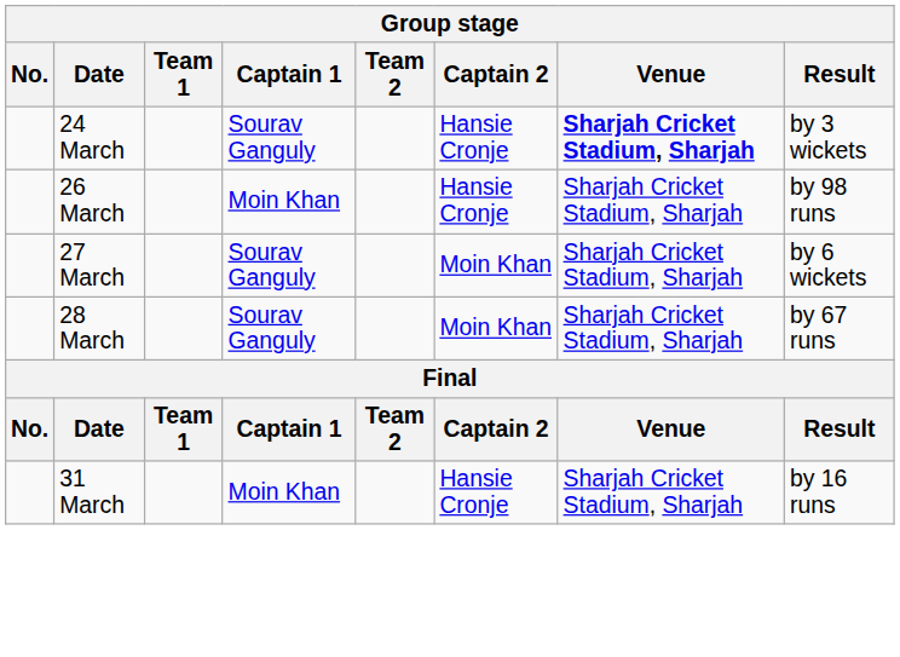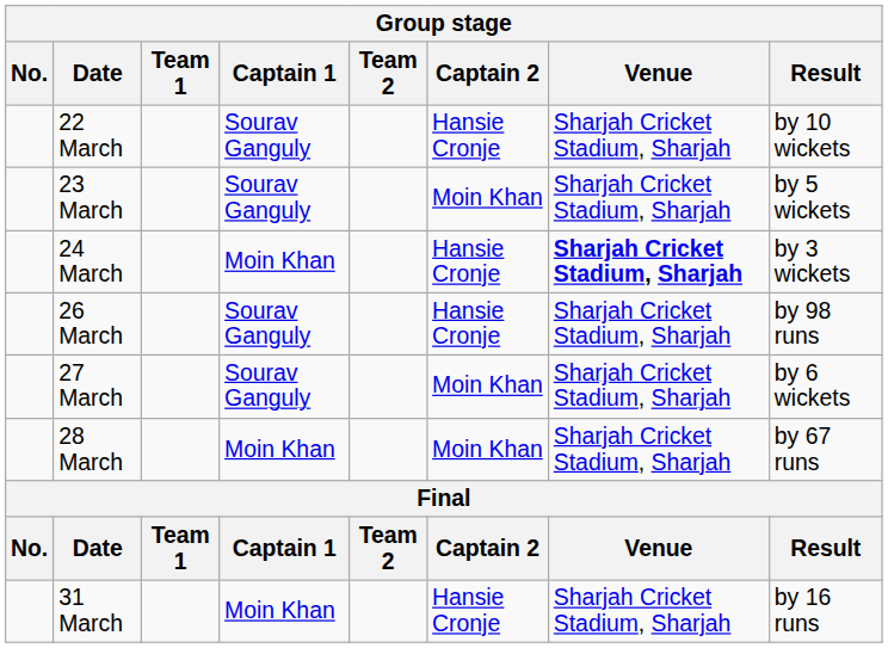+ row: 22 March | Sourav Ganguly | Hansie Cronje | Sharjah Cricket Stadium, Sharjah | by 10 wickets
+ row: 23 March | Sourav Ganguly | Moin Khan | Sharjah Cricket Stadium, Sharjah | by 5 wickets
24 March | Captain 1: Sourav Ganguly -> Moin Khan
26 March | Captain 1: Moin Khan -> Sourav Ganguly
28 March | Captain 1: Sourav Ganguly -> Moin Khan
